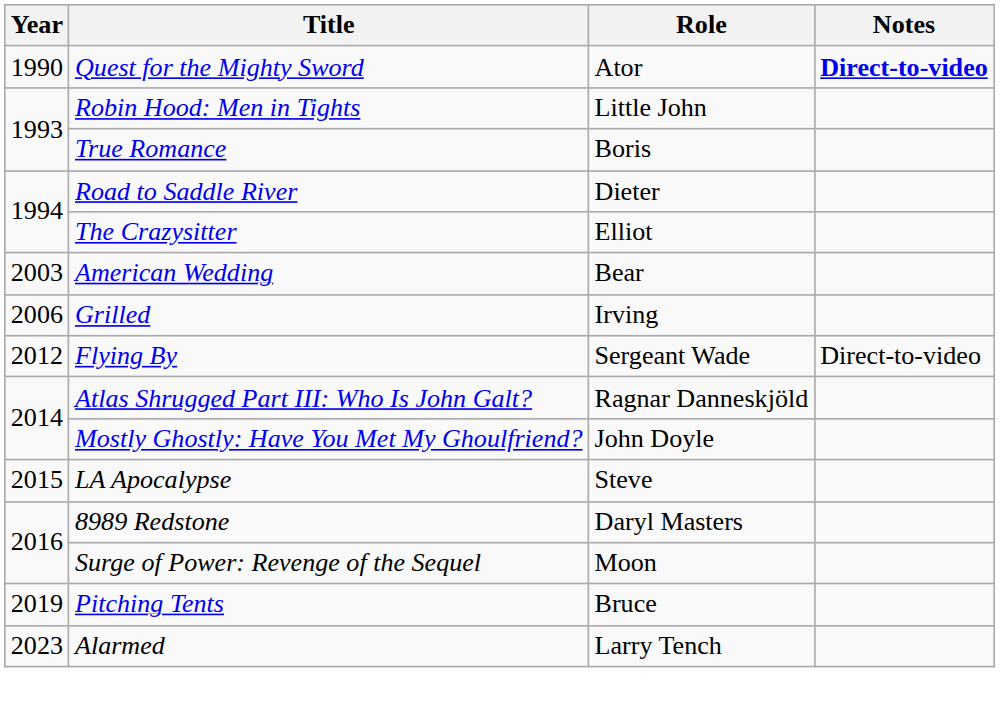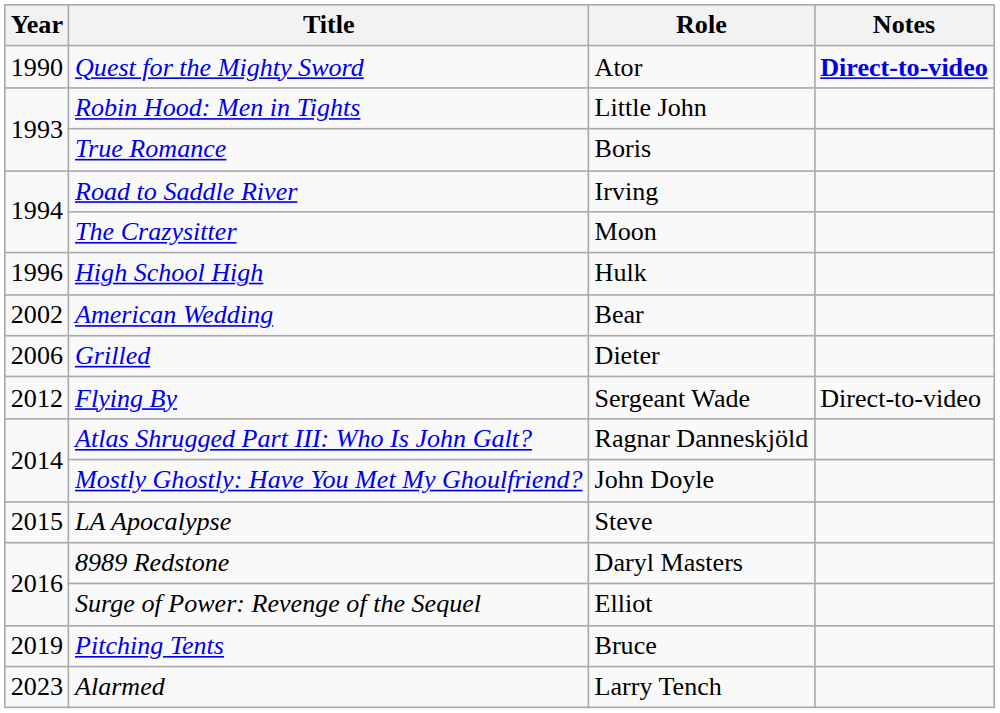Road to Saddle River | Role: Dieter -> Irving
The Crazysitter | Role: Elliot -> Moon
+ row: 1996 | High School High | Hulk
American Wedding | Year: 2003 -> 2002
Grilled | Role: Irving -> Dieter
Surge of Power: Revenge of the Sequel | Role: Moon -> Elliot
